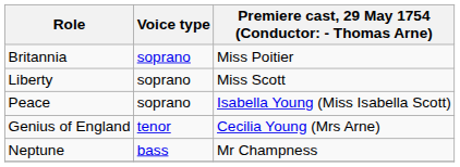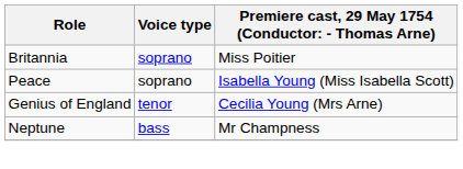- row: Liberty | soprano | Miss Scott
